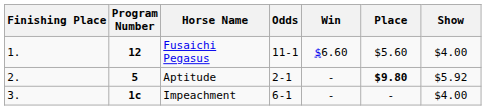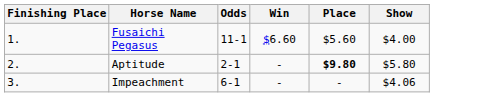- column: Program Number | 12 | 5 | 1c
Aptitude | Show: $5.92 -> $5.80
Impeachment | Show: $4.00 -> $4.06
